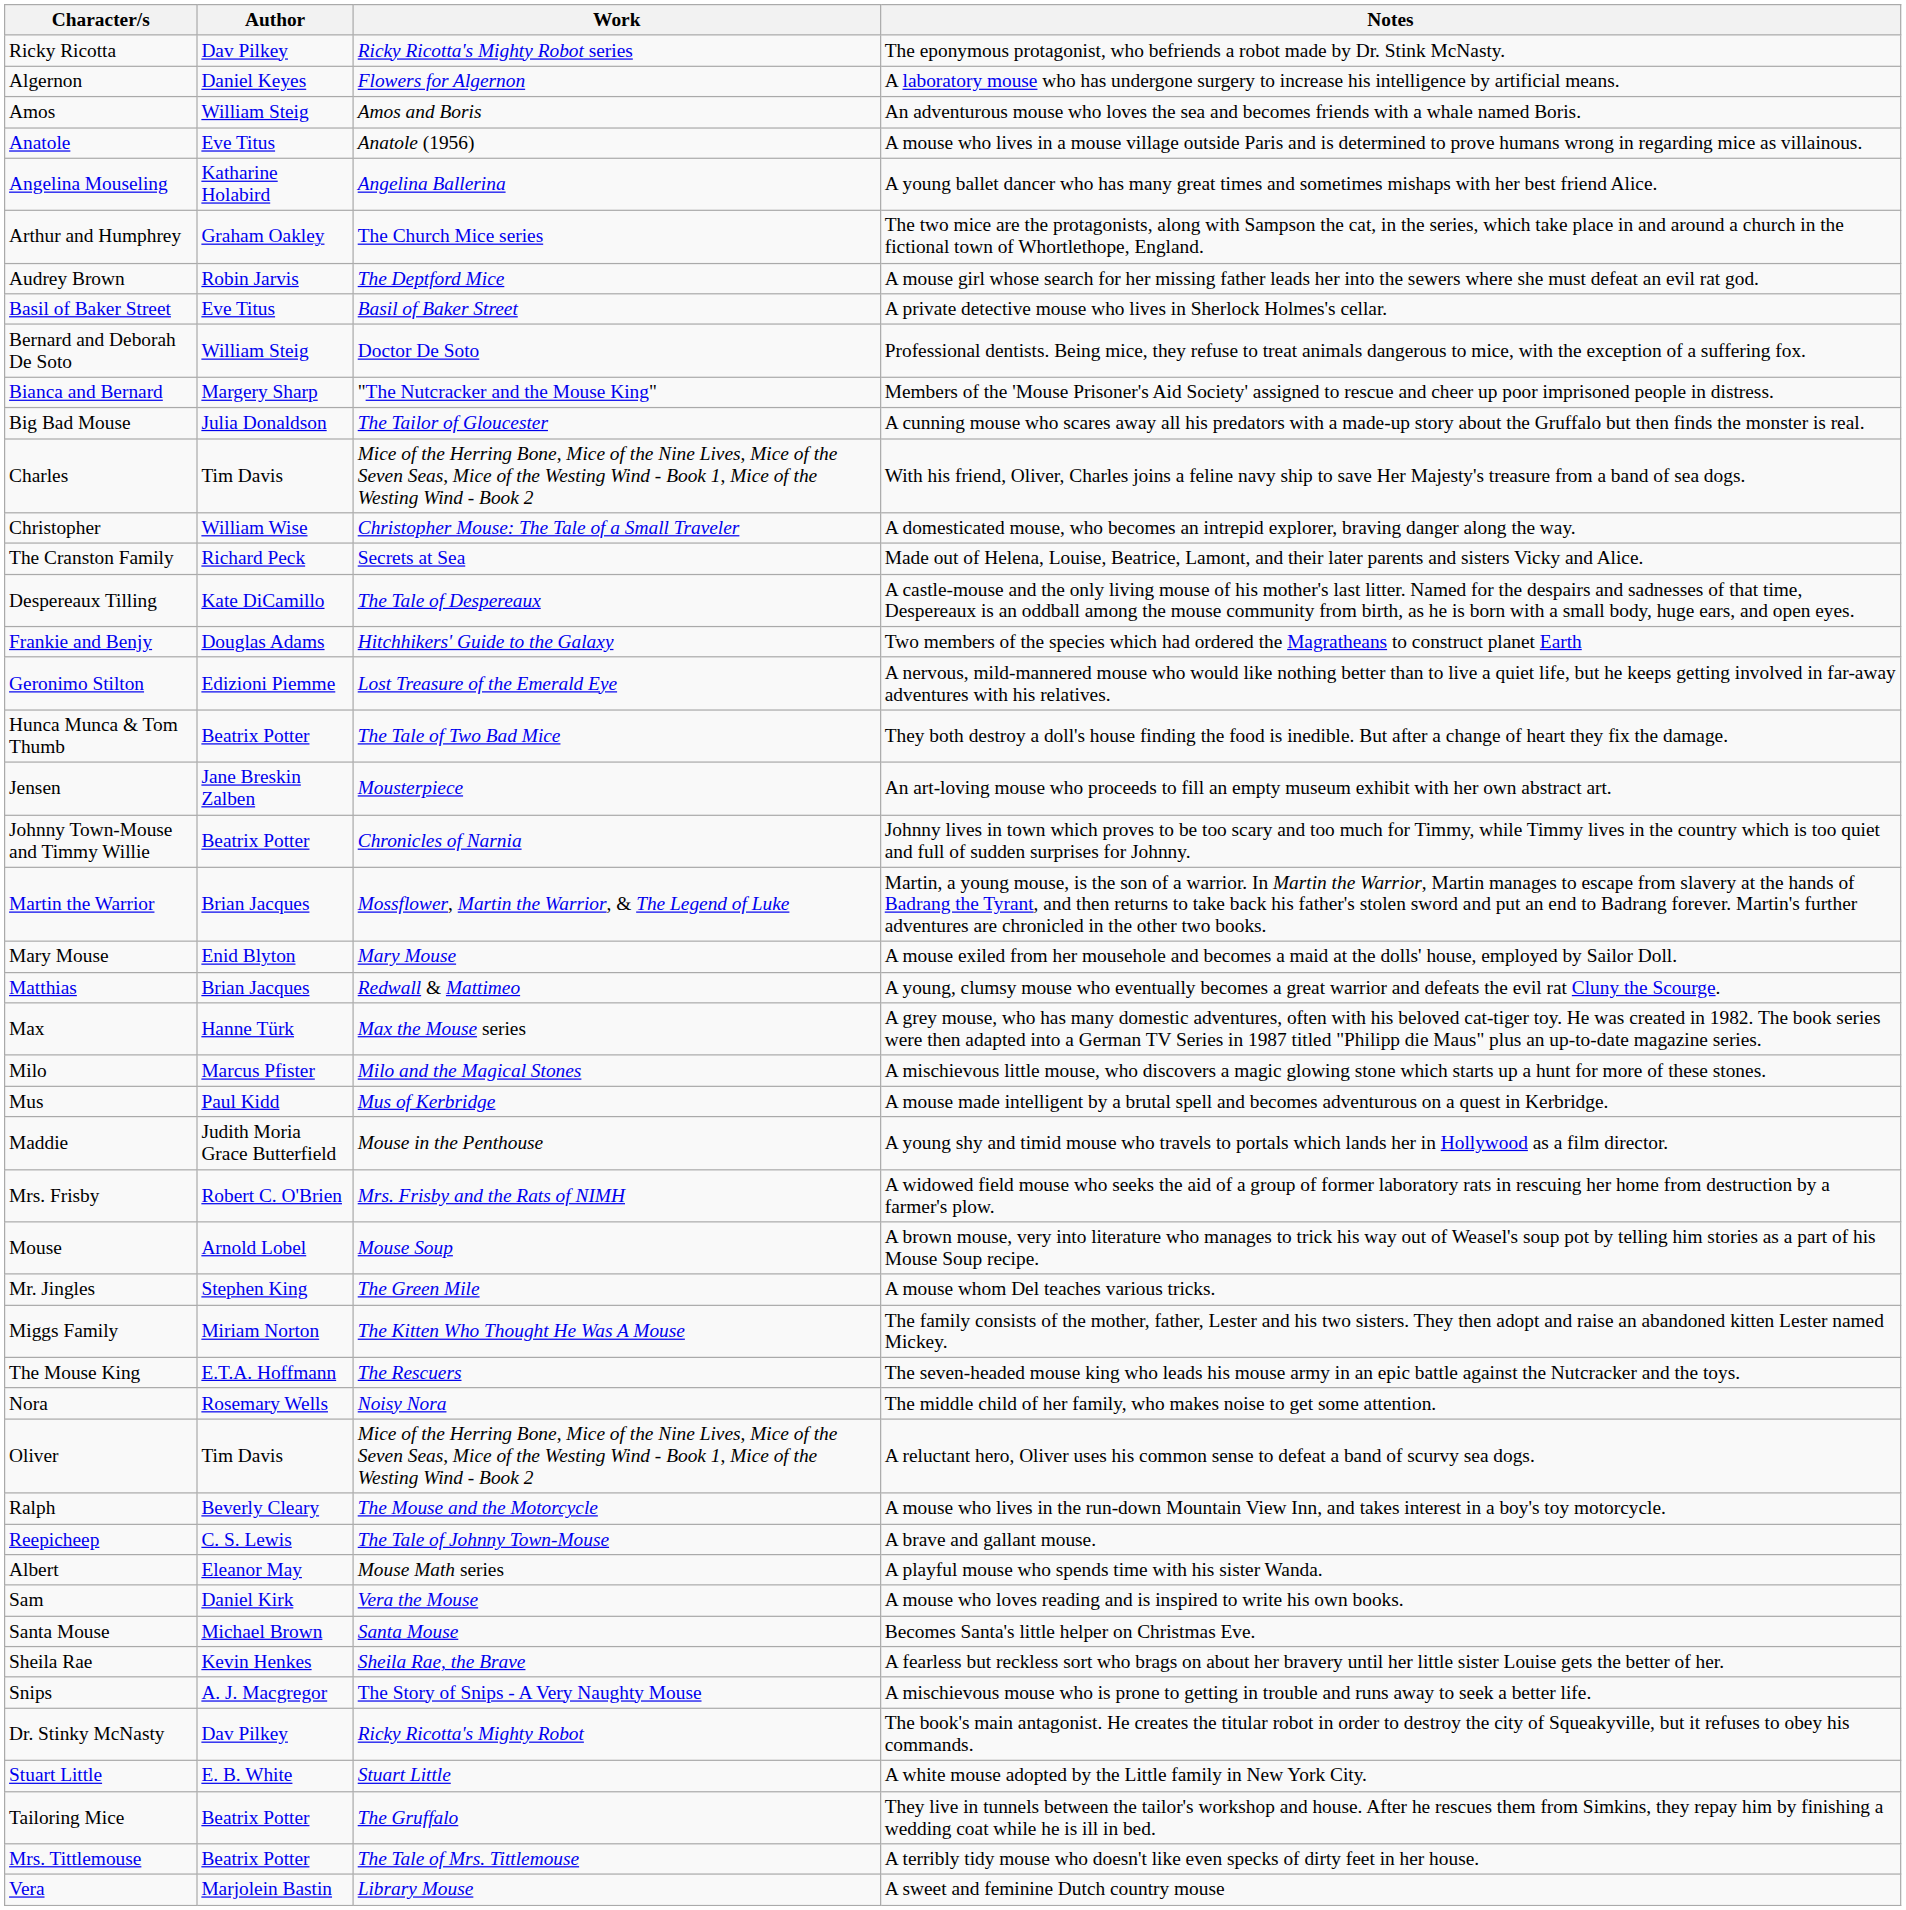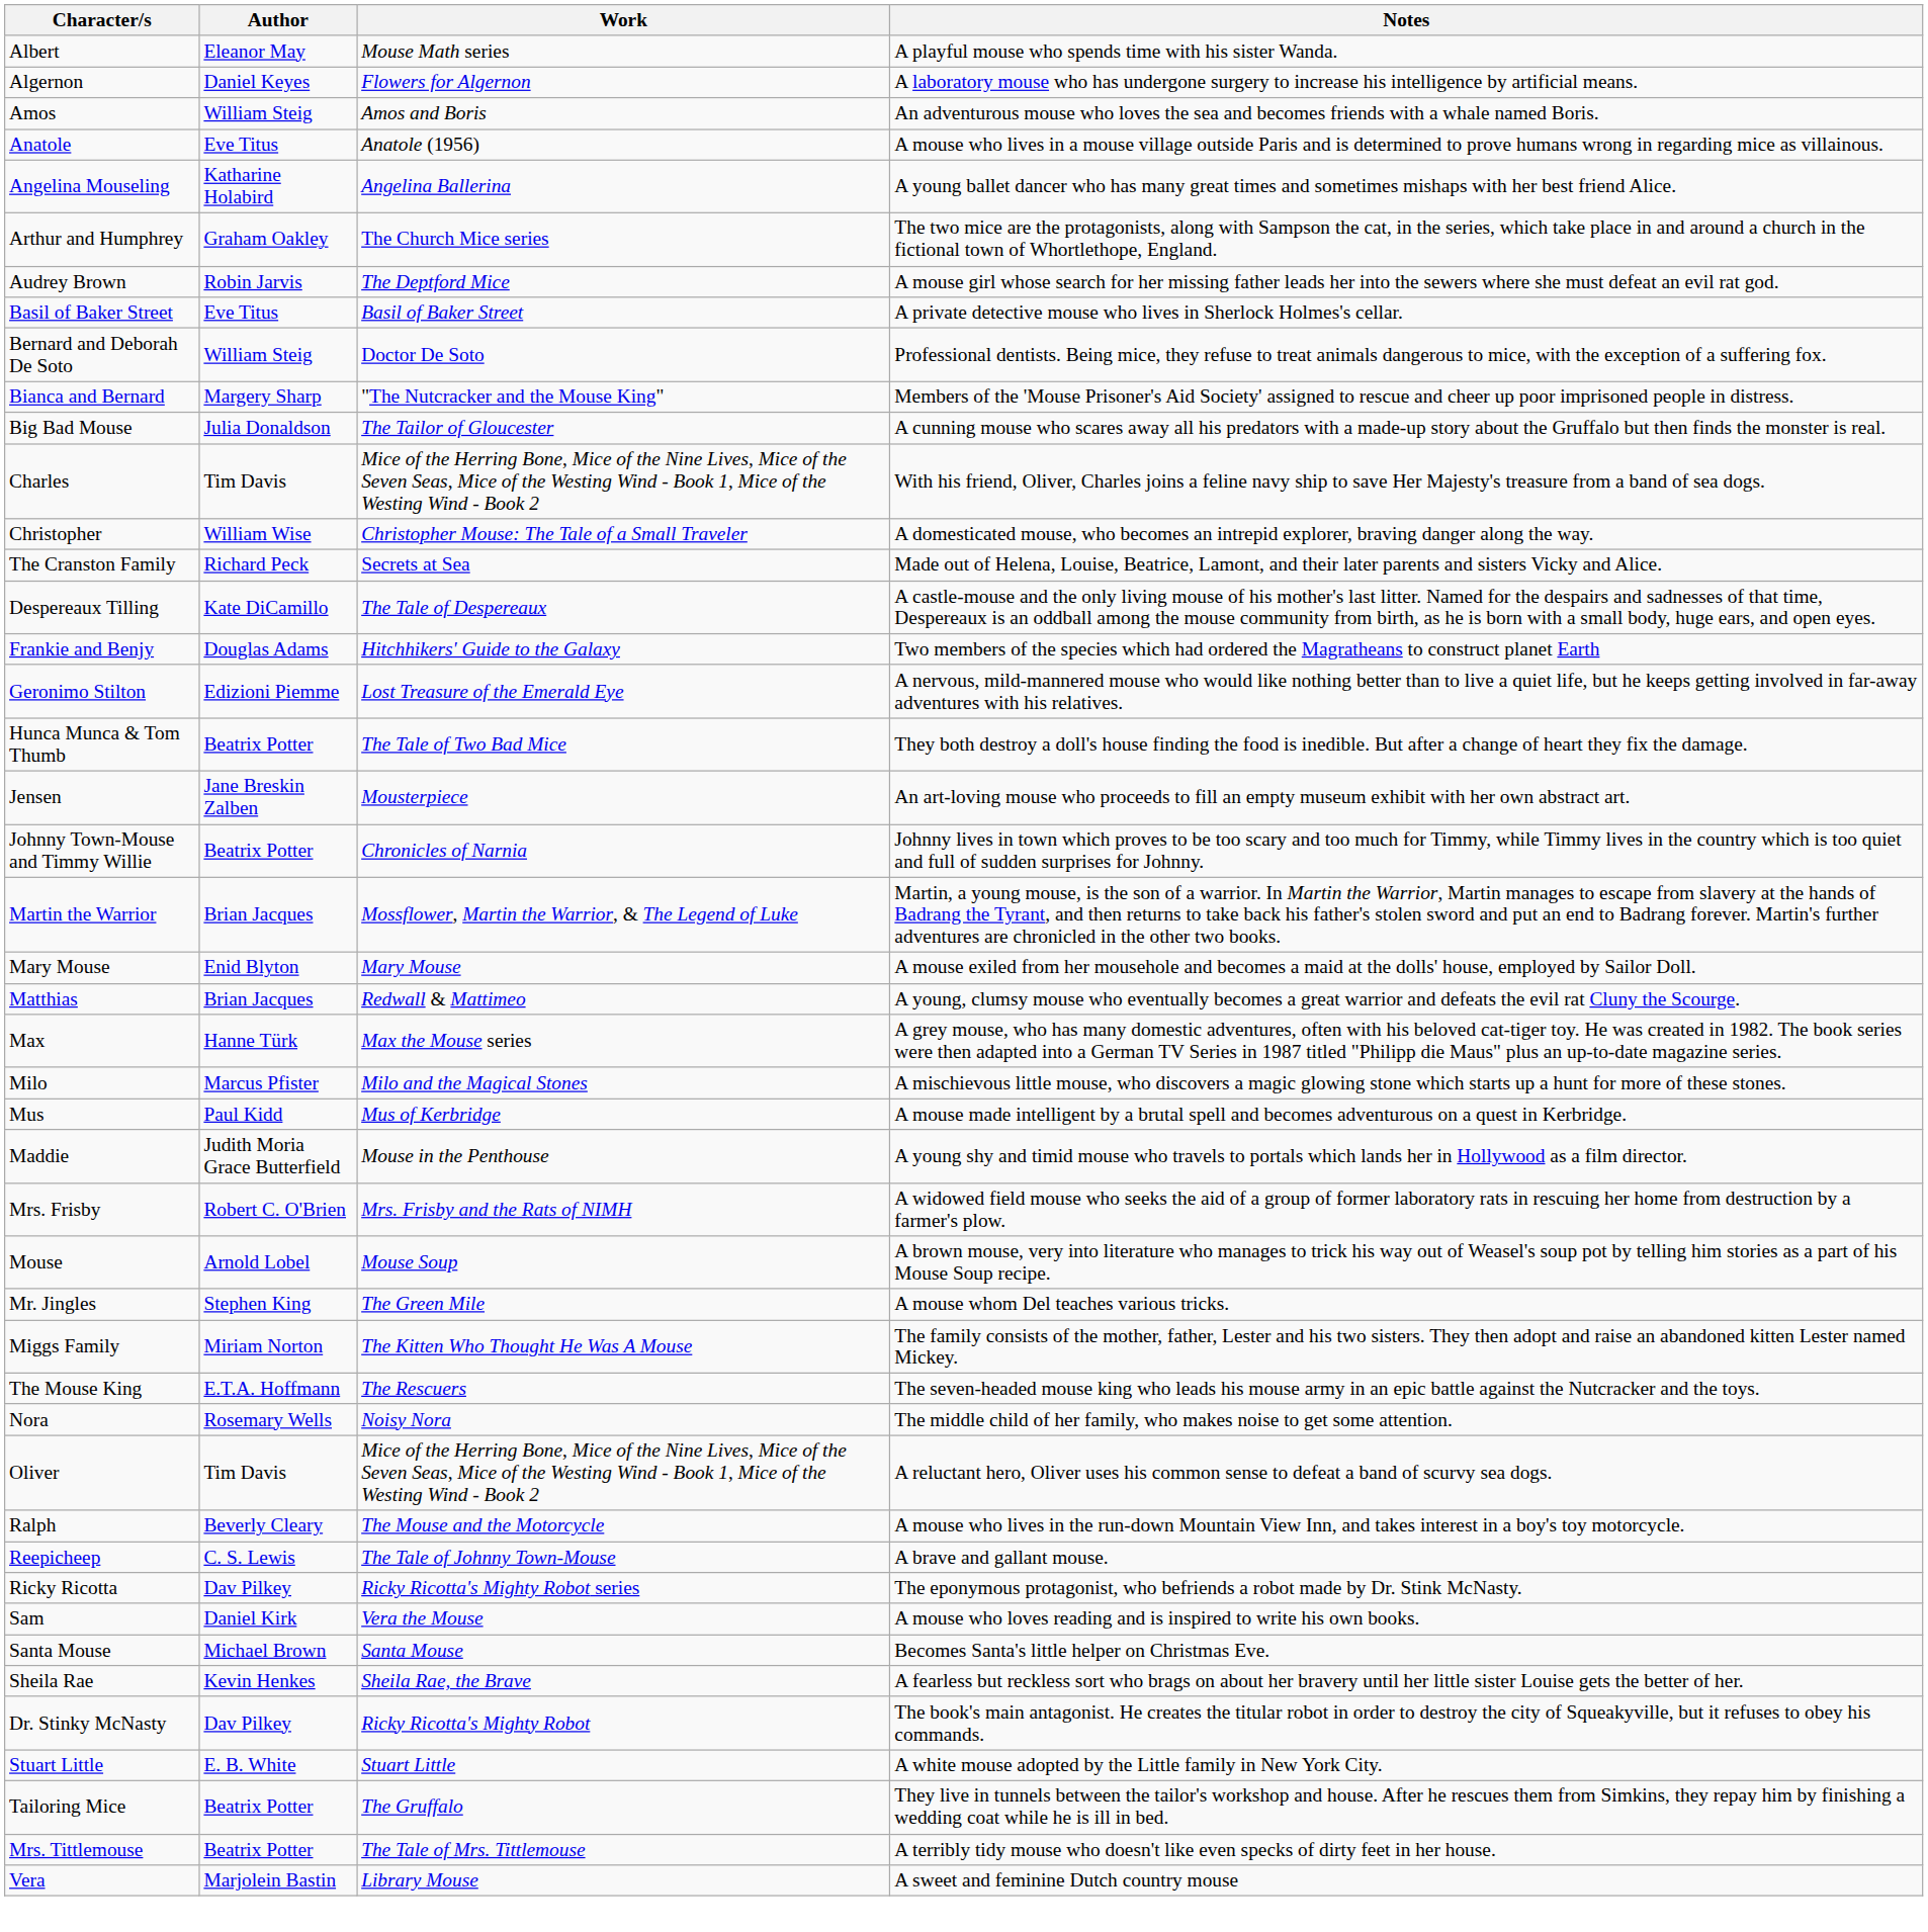rows swapped: Albert <-> Ricky Ricotta
- row: Snips | A. J. Macgregor | The Story of Snips - A Very Naughty Mouse | A mischievous mouse who is prone to getting in trouble and runs away to seek a better life.
